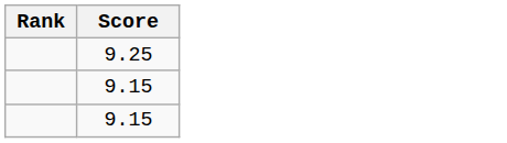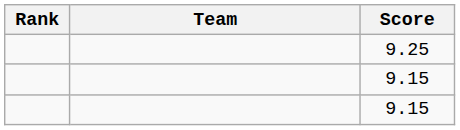+ column: Team
